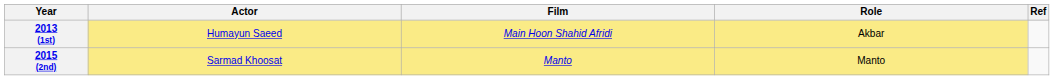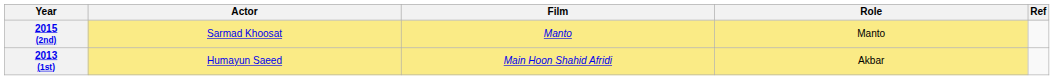rows swapped: 2013 (1st) <-> 2015 (2nd)
